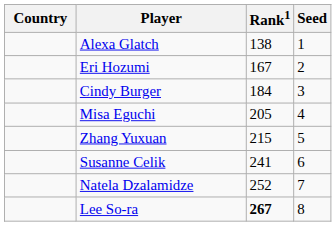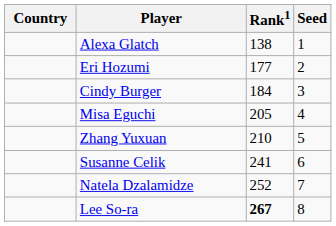Eri Hozumi | Rank1: 167 -> 177
Zhang Yuxuan | Rank1: 215 -> 210
